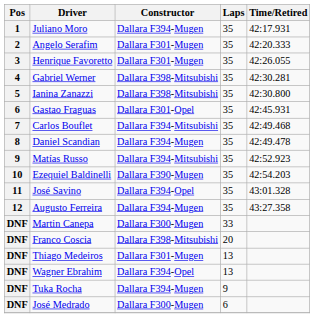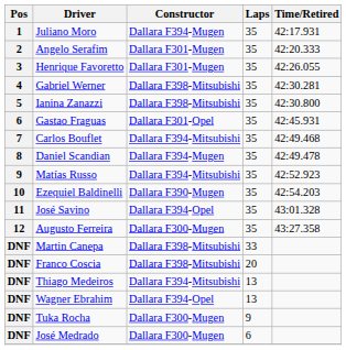Augusto Ferreira | Constructor: Dallara F394-Mugen -> Dallara F300-Mugen
Martin Canepa | Constructor: Dallara F300-Mugen -> Dallara F398-Mitsubishi
Thiago Medeiros | Constructor: Dallara F301-Mugen -> Dallara F394-Mitsubishi
Tuka Rocha | Constructor: Dallara F394-Mugen -> Dallara F300-Mugen
